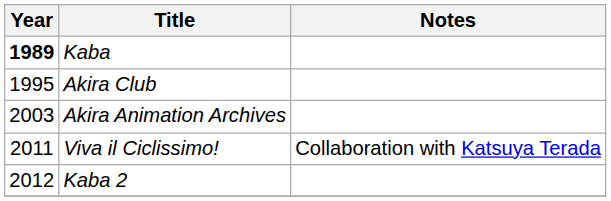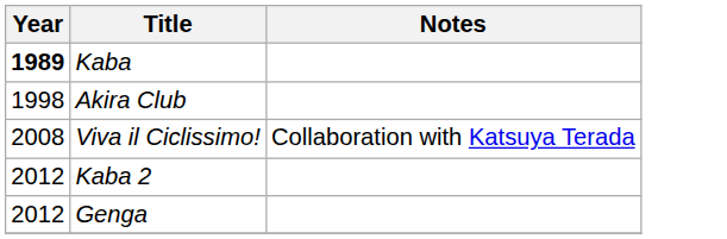Akira Club | Year: 1995 -> 1998
- row: 2003 | Akira Animation Archives
Viva il Ciclissimo! | Year: 2011 -> 2008
+ row: 2012 | Genga
